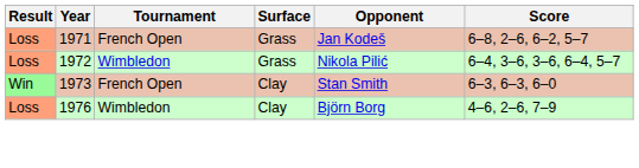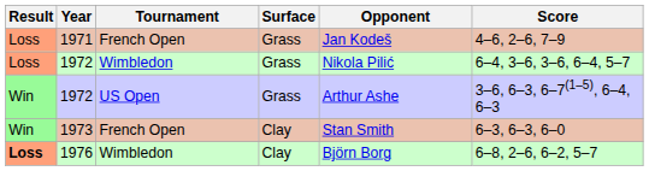1971 | Score: 6–8, 2–6, 6–2, 5–7 -> 4–6, 2–6, 7–9
+ row: Win | 1972 | US Open | Grass | Arthur Ashe | 3–6, 6–3, 6–7(1–5), 6–4, 6–3
1976 | Result: normal -> bold
1976 | Score: 4–6, 2–6, 7–9 -> 6–8, 2–6, 6–2, 5–7
